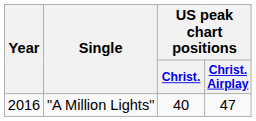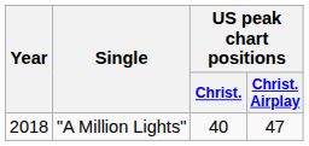"A Million Lights" | Year: 2016 -> 2018
